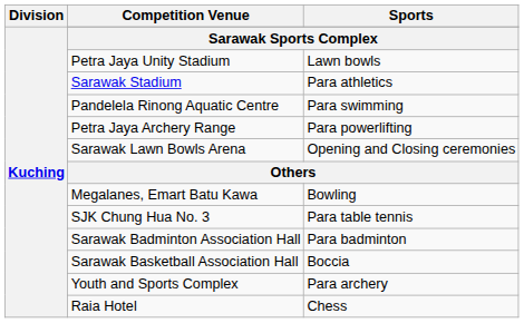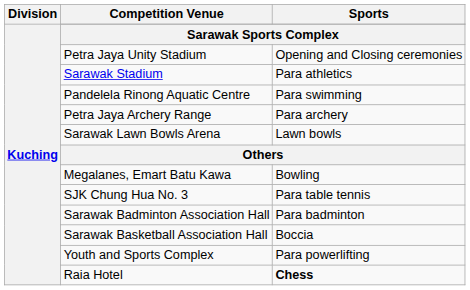Petra Jaya Unity Stadium | Sports / Sarawak Sports Complex: Lawn bowls -> Opening and Closing ceremonies
Petra Jaya Archery Range | Sports / Sarawak Sports Complex: Para powerlifting -> Para archery
Sarawak Lawn Bowls Arena | Sports / Sarawak Sports Complex: Opening and Closing ceremonies -> Lawn bowls
Youth and Sports Complex | Sports / Sarawak Sports Complex: Para archery -> Para powerlifting
Raia Hotel | Sports / Sarawak Sports Complex: normal -> bold
